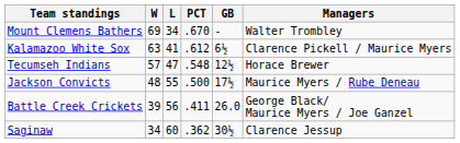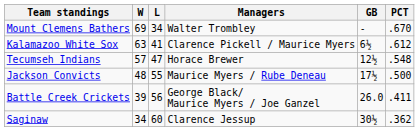columns swapped: PCT <-> Managers
